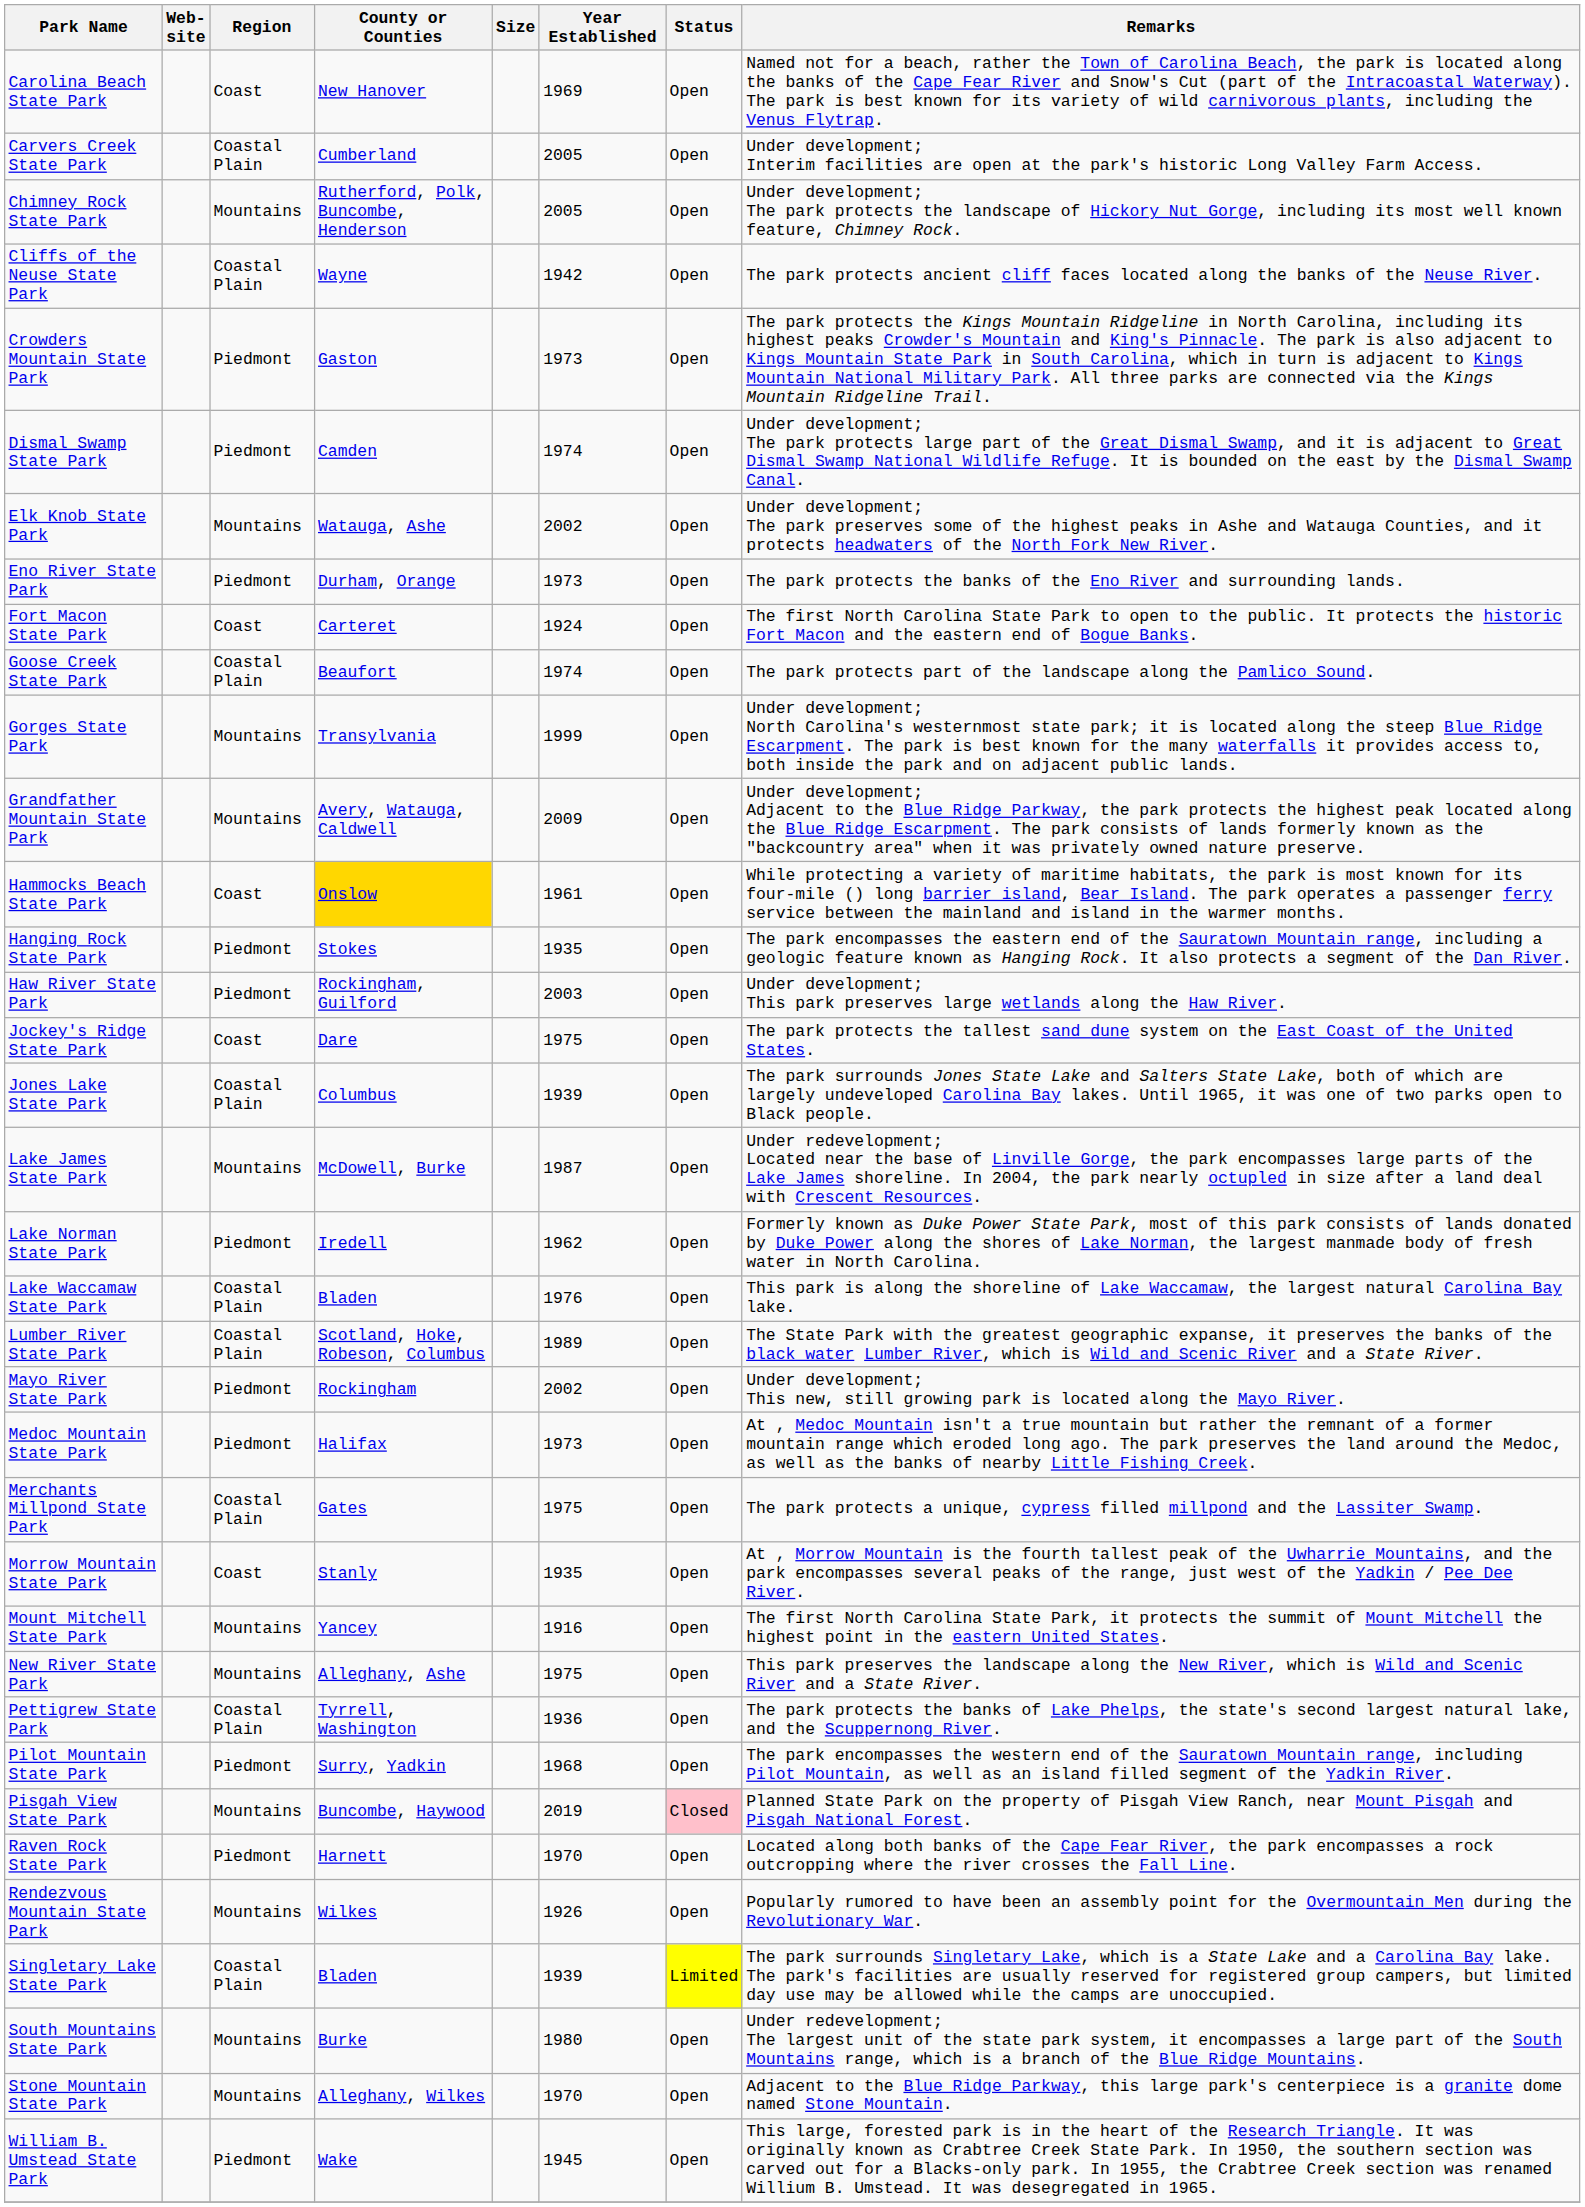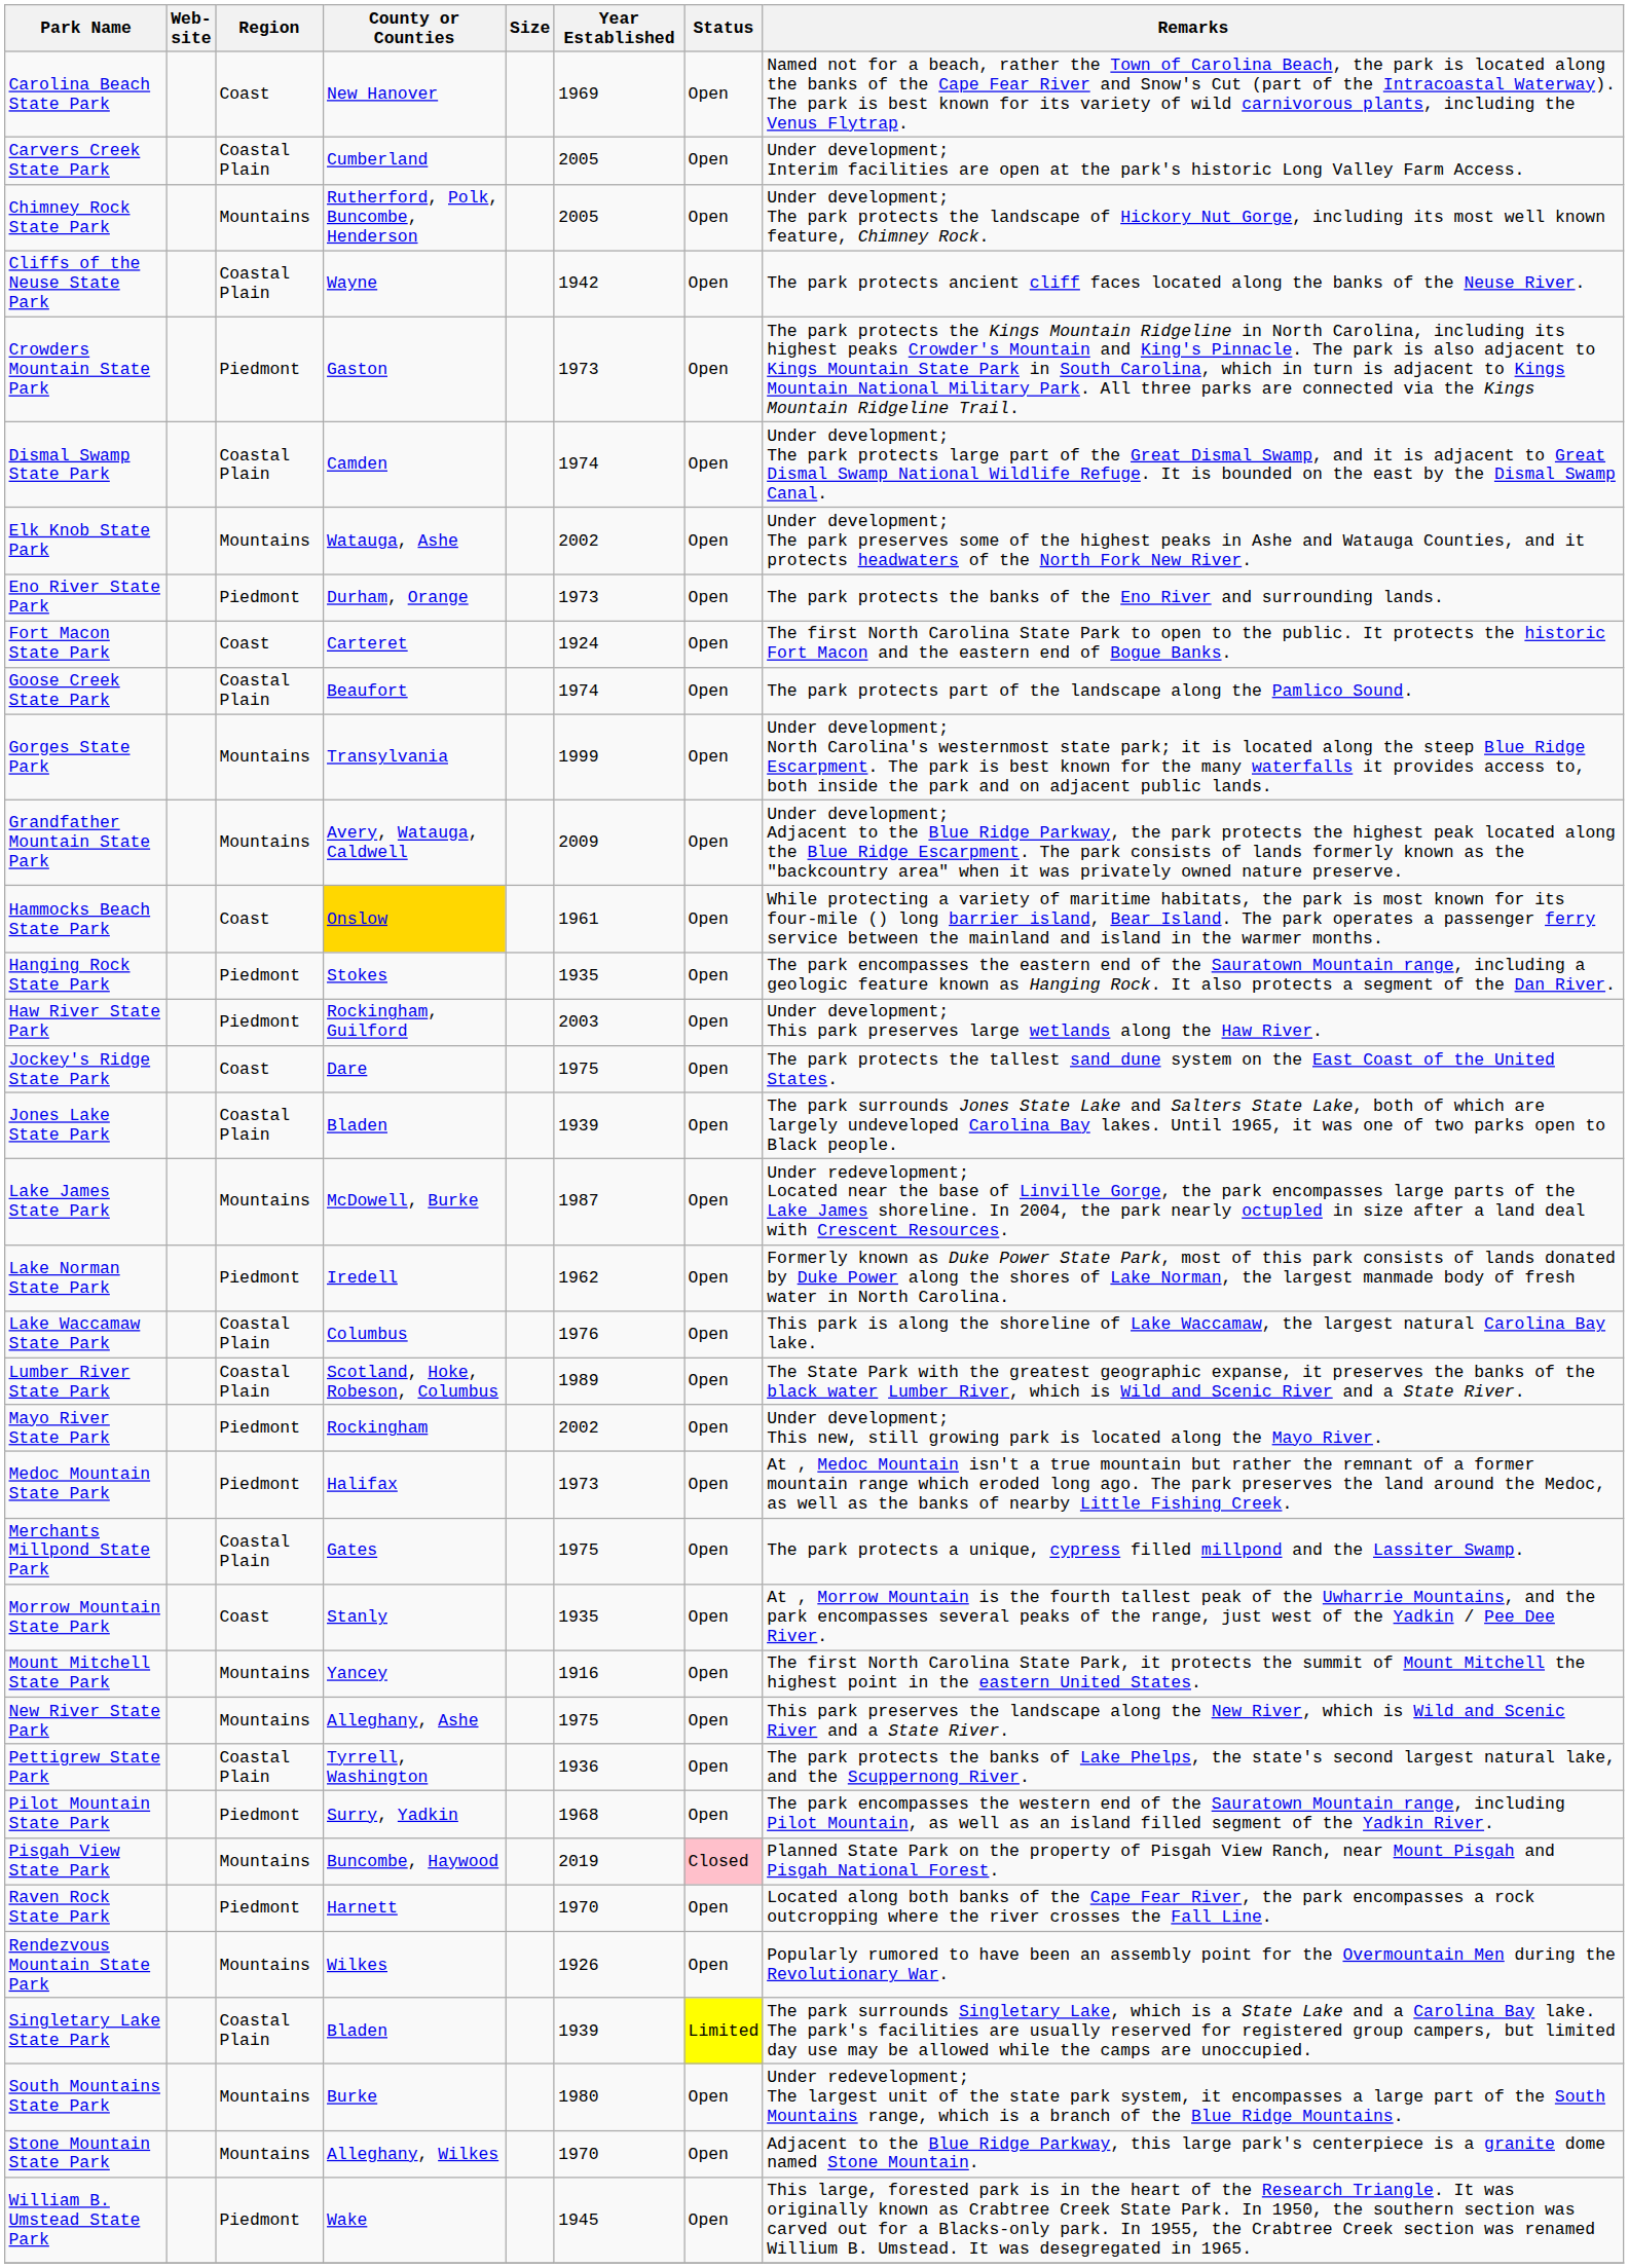Dismal Swamp State Park | Region: Piedmont -> Coastal Plain
Jones Lake State Park | County or Counties: Columbus -> Bladen
Lake Waccamaw State Park | County or Counties: Bladen -> Columbus
